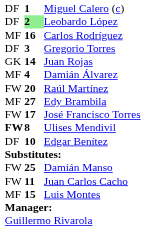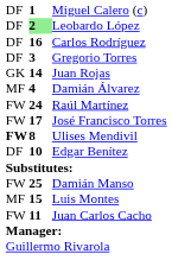Carlos Rodríguez | column 1: MF -> DF
Raúl Martínez | column 2: 20 -> 24
- row: MF | 27 | Edy Brambila
rows swapped: Juan Carlos Cacho <-> Luis Montes
